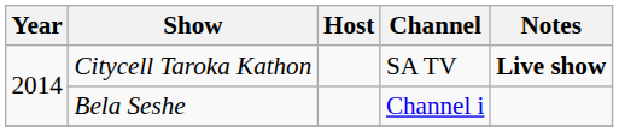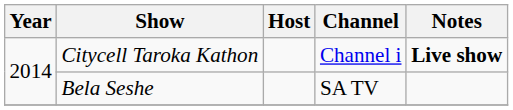Citycell Taroka Kathon | Channel: SA TV -> Channel i
Bela Seshe | Channel: Channel i -> SA TV
